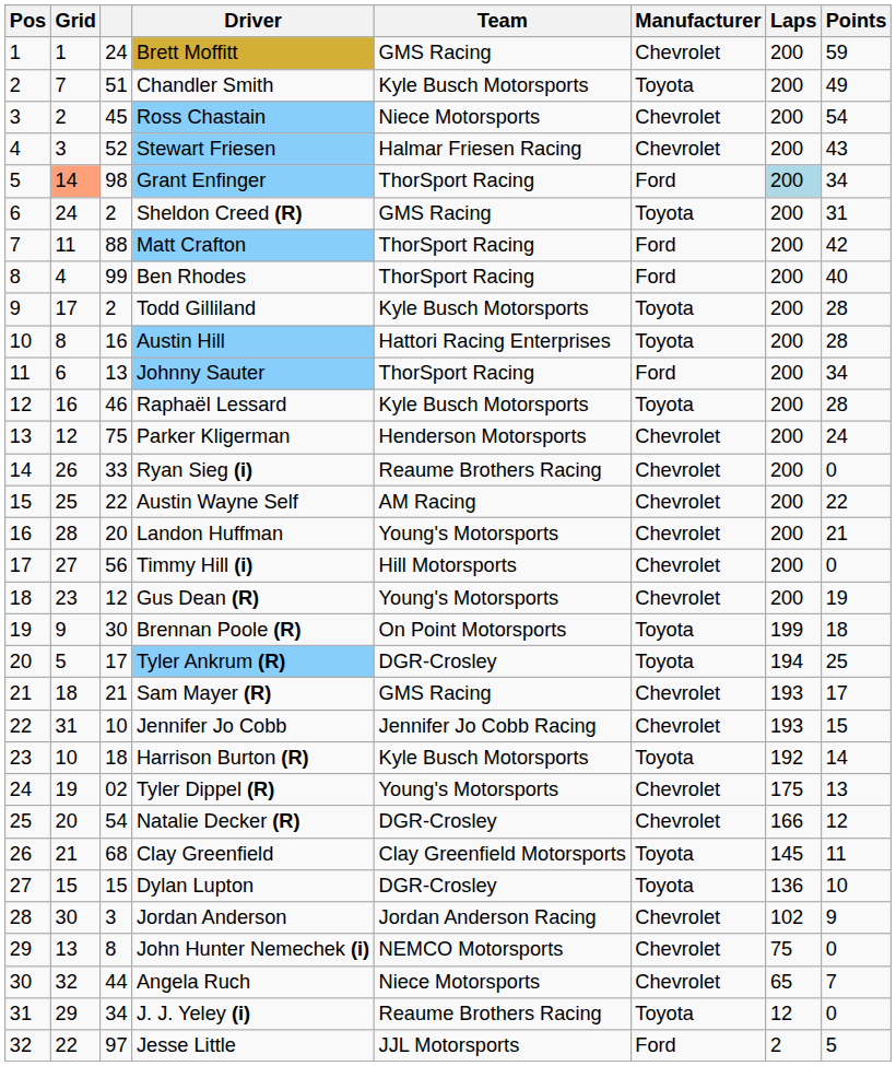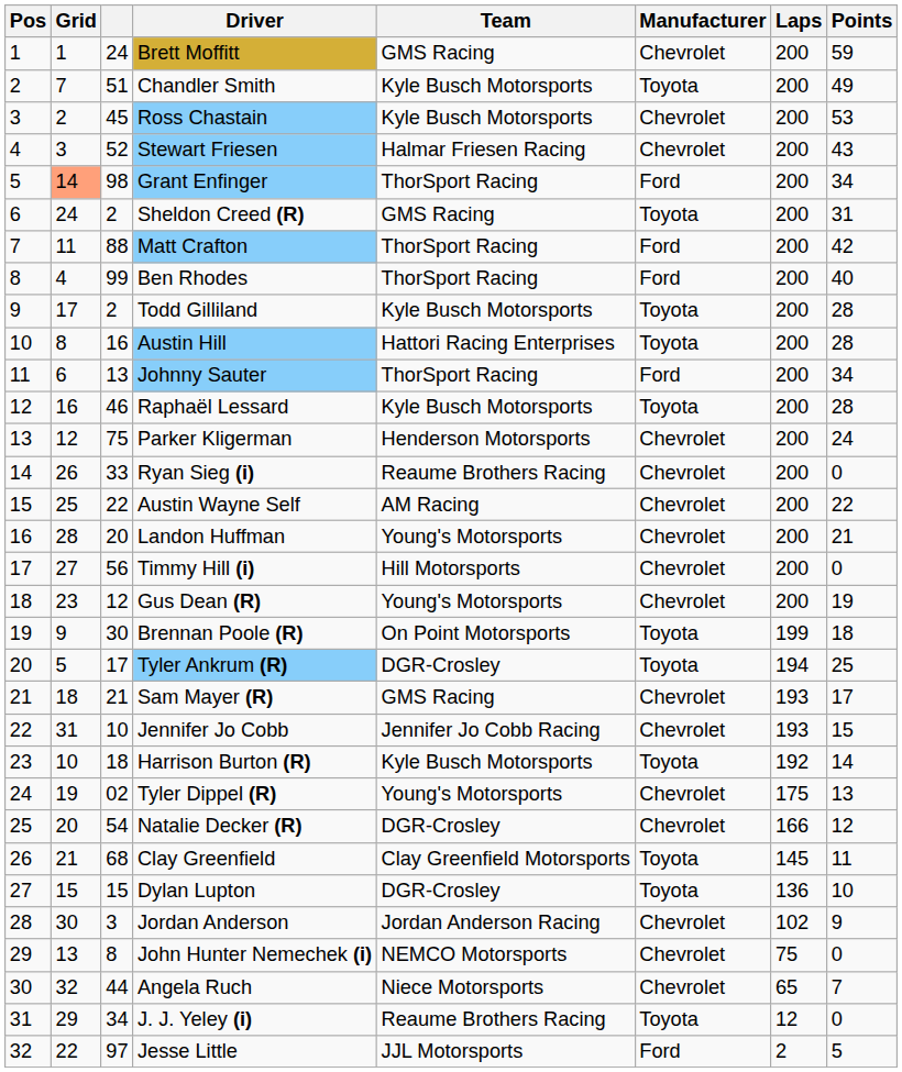Ross Chastain | Team: Niece Motorsports -> Kyle Busch Motorsports
Ross Chastain | Points: 54 -> 53
Grant Enfinger | Laps: lightblue background -> no background
